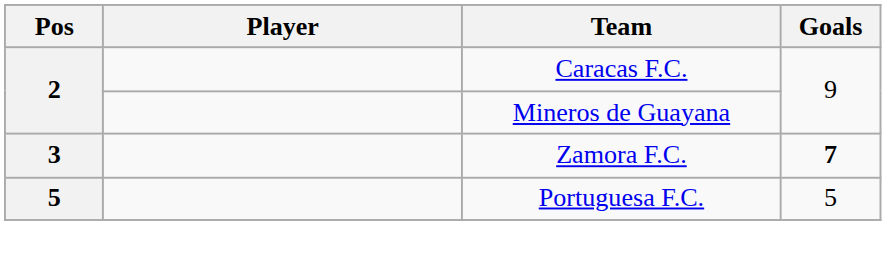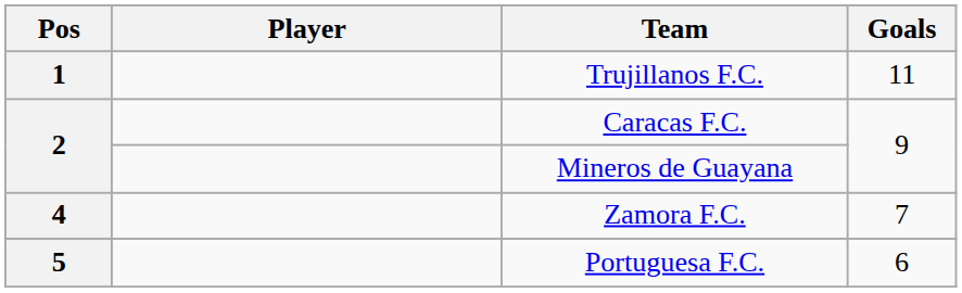+ row: 1 | Trujillanos F.C. | 11
Zamora F.C. | Pos: 3 -> 4
Zamora F.C. | Goals: bold -> normal
Portuguesa F.C. | Goals: 5 -> 6
